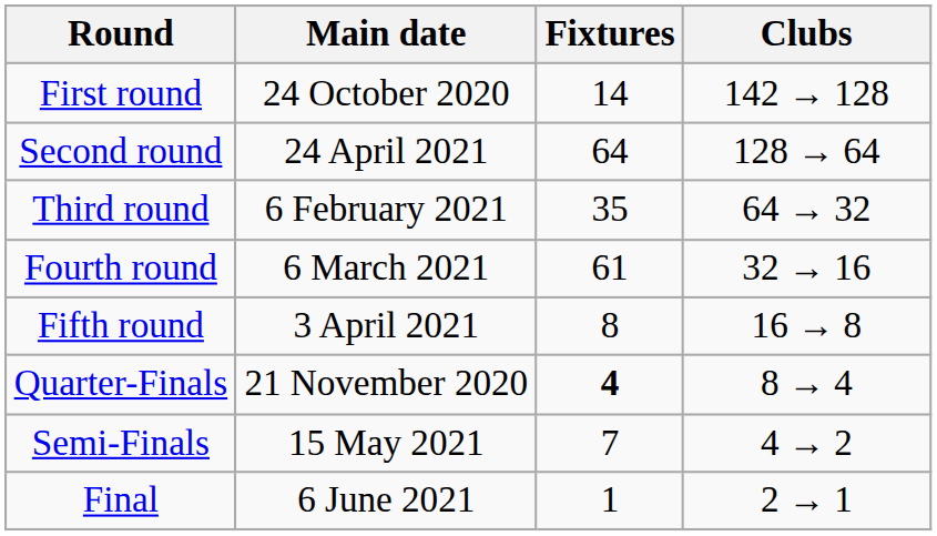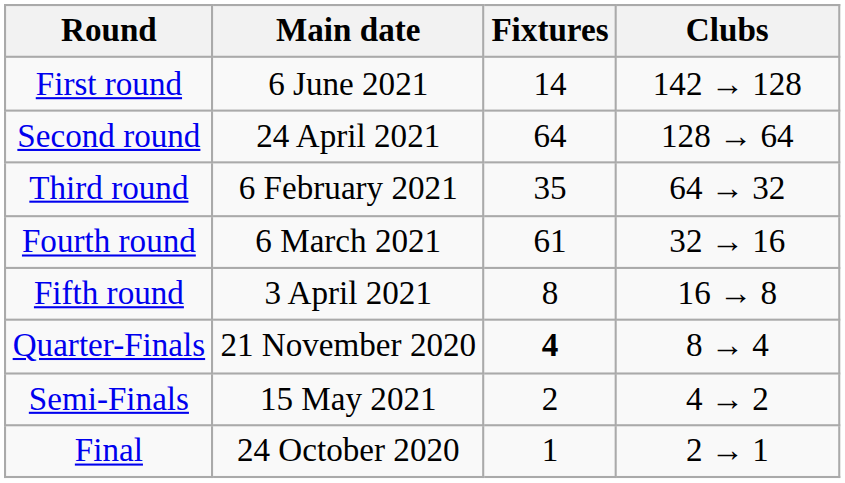First round | Main date: 24 October 2020 -> 6 June 2021
Semi-Finals | Fixtures: 7 -> 2
Final | Main date: 6 June 2021 -> 24 October 2020
